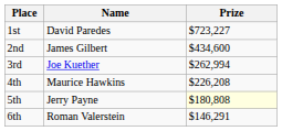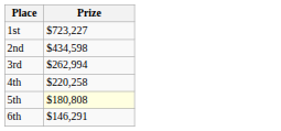- column: Name | David Paredes | James Gilbert | Joe Kuether | Maurice Hawkins | Jerry Payne | Roman Valerstein
2nd | Prize: $434,600 -> $434,598
4th | Prize: $226,208 -> $220,258
